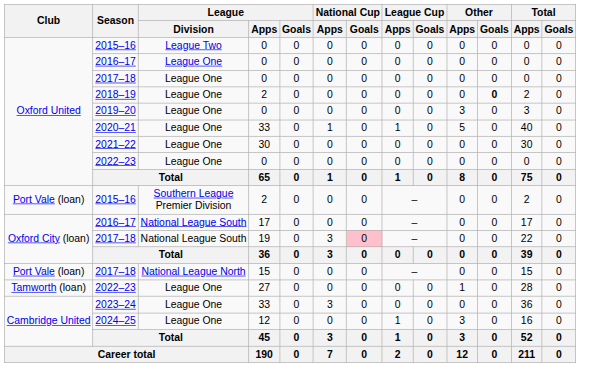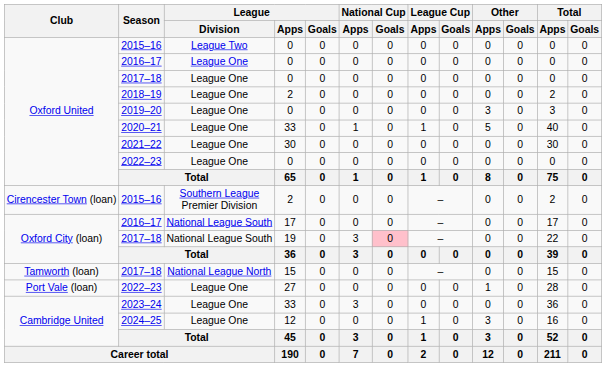2018–19 | Other / Goals: bold -> normal
2015–16 / 2 | Club: Port Vale (loan) -> Cirencester Town (loan)
2017–18 / 15 | Club: Port Vale (loan) -> Tamworth (loan)
2022–23 / 27 | Club: Tamworth (loan) -> Port Vale (loan)
